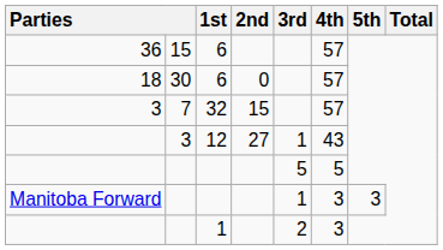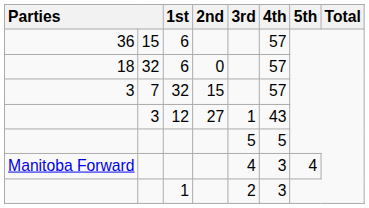18 | column 2: 30 -> 32
Manitoba Forward | 3rd: 1 -> 4
Manitoba Forward | 5th: 3 -> 4
